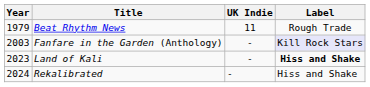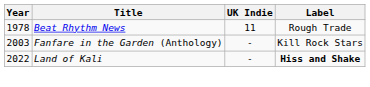Beat Rhythm News | Year: 1979 -> 1978
Fanfare in the Garden (Anthology) | Label: lavender background -> no background
Land of Kali | Year: 2023 -> 2022
- row: 2024 | Rekalibrated | - | Hiss and Shake
